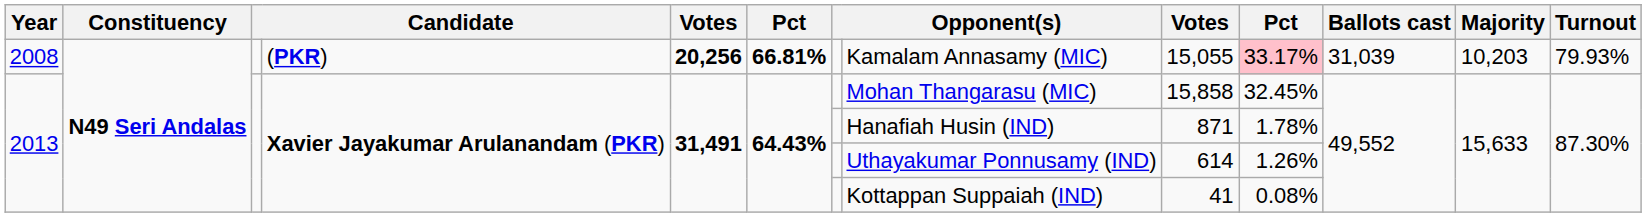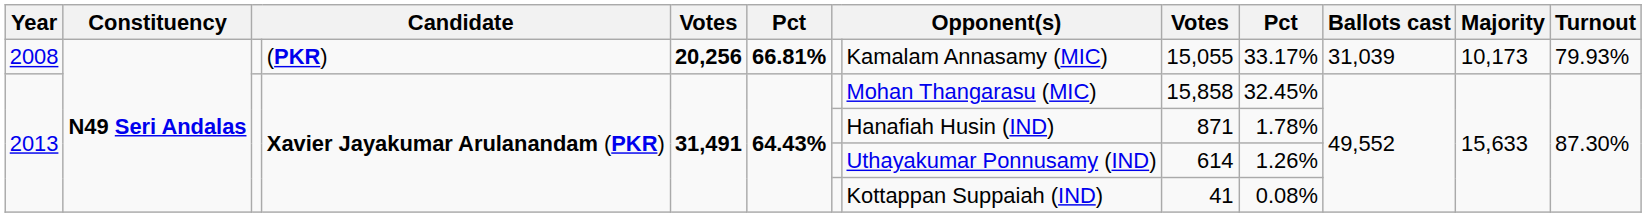2008 | column 10: pink background -> no background
2008 | Majority: 10,203 -> 10,173
